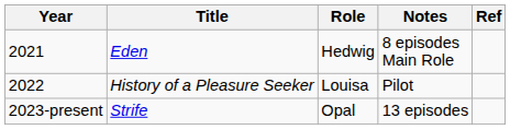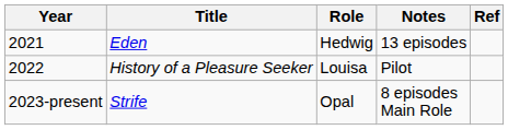Eden | Notes: 8 episodes Main Role -> 13 episodes
Strife | Notes: 13 episodes -> 8 episodes Main Role
